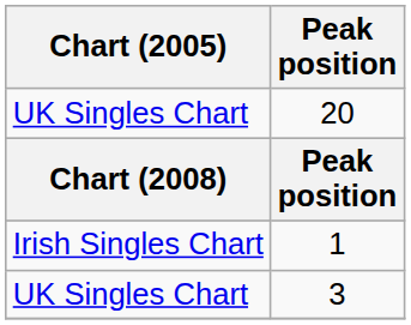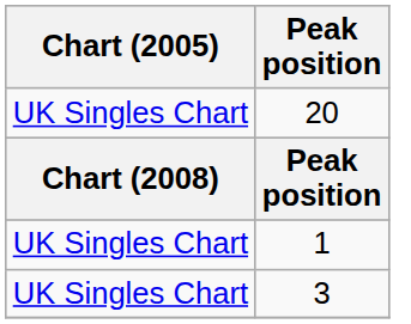1 | Chart (2005): Irish Singles Chart -> UK Singles Chart
